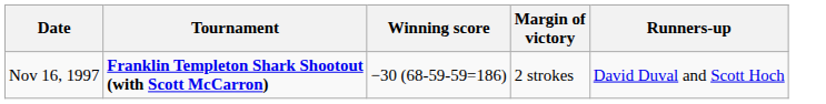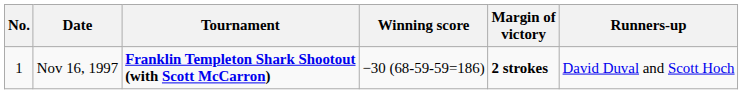+ column: No. | 1
Nov 16, 1997 | Margin of victory: normal -> bold
